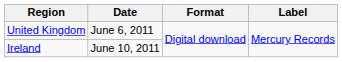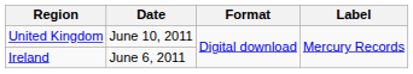United Kingdom | Date: June 6, 2011 -> June 10, 2011
Ireland | Date: June 10, 2011 -> June 6, 2011
